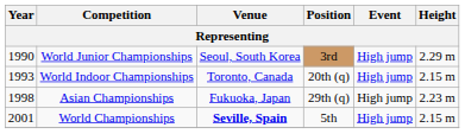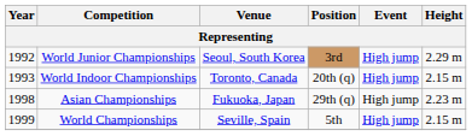World Junior Championships | Year: 1990 -> 1992
World Championships | Year: 2001 -> 1999
World Championships | Venue: bold -> normal
